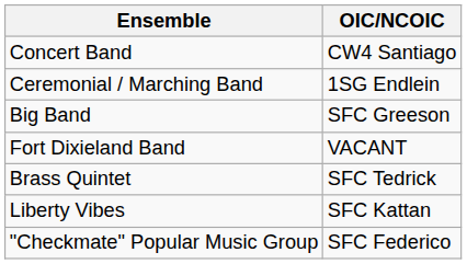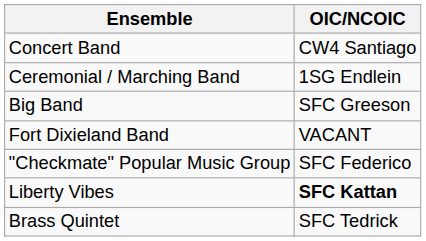rows swapped: Brass Quintet <-> "Checkmate" Popular Music Group
Liberty Vibes | OIC/NCOIC: normal -> bold
